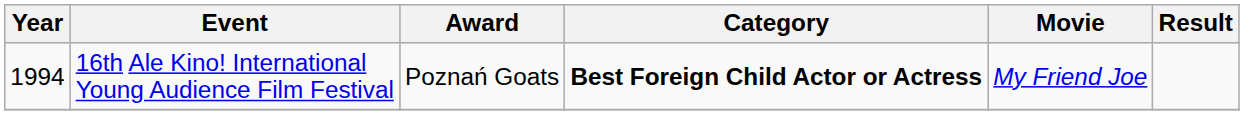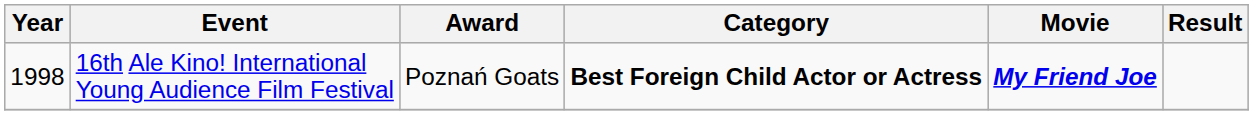16th Ale Kino! International Young Audience Film Festival | Year: 1994 -> 1998
16th Ale Kino! International Young Audience Film Festival | Movie: normal -> bold
